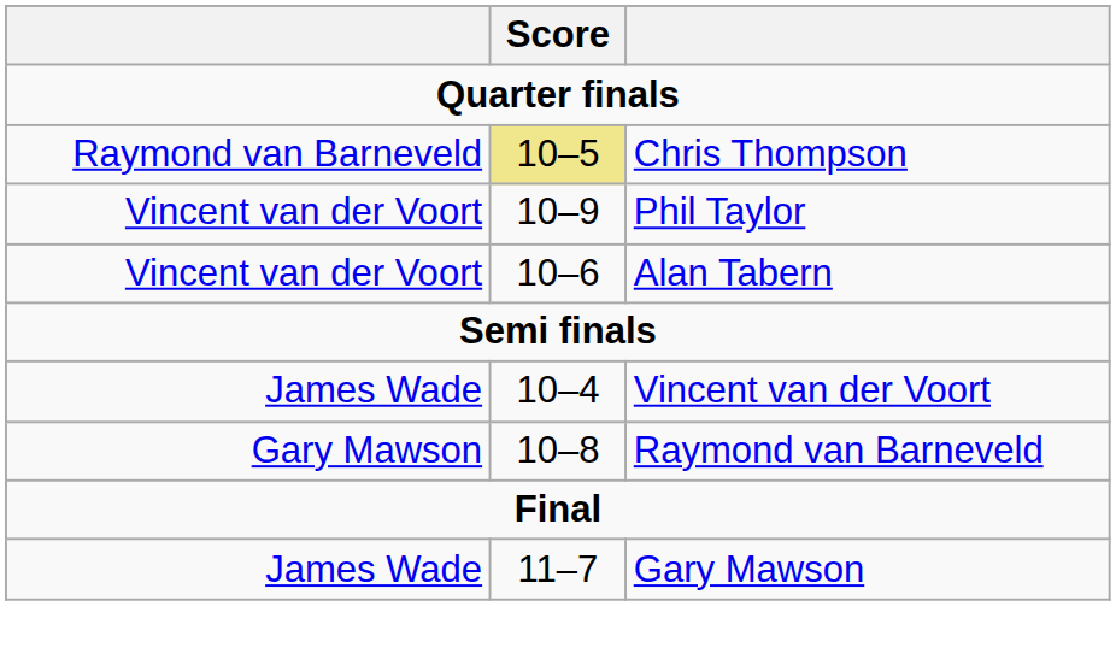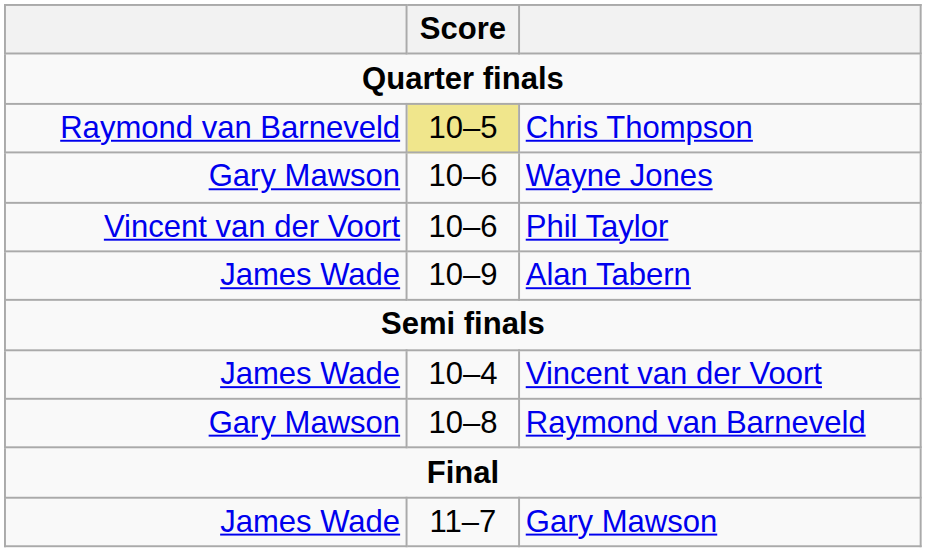+ row: Gary Mawson | 10–6 | Wayne Jones
Phil Taylor | Score: 10–9 -> 10–6
Alan Tabern | column 1: Vincent van der Voort -> James Wade
Alan Tabern | Score: 10–6 -> 10–9
